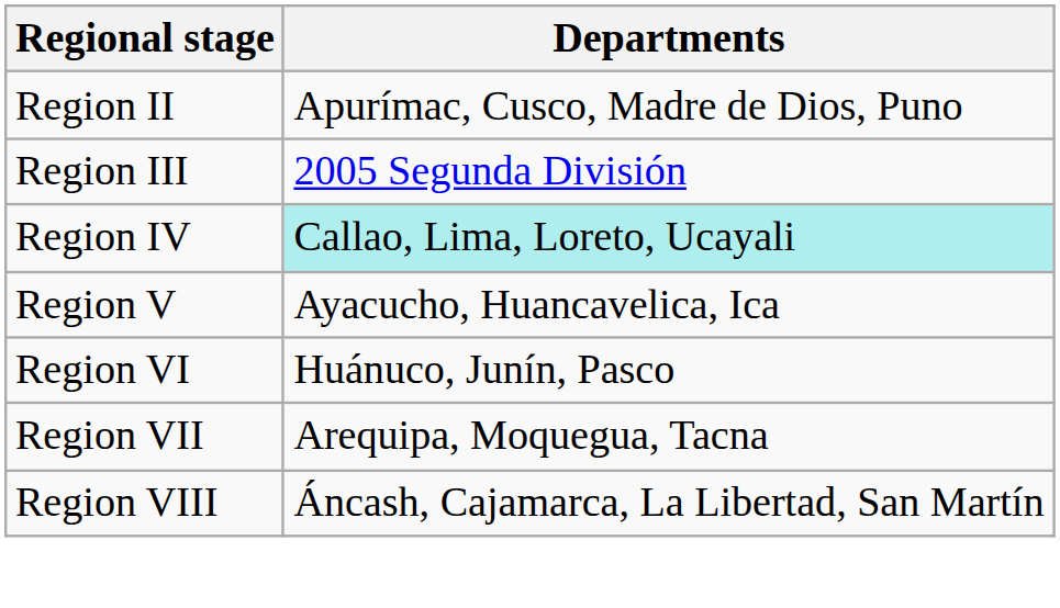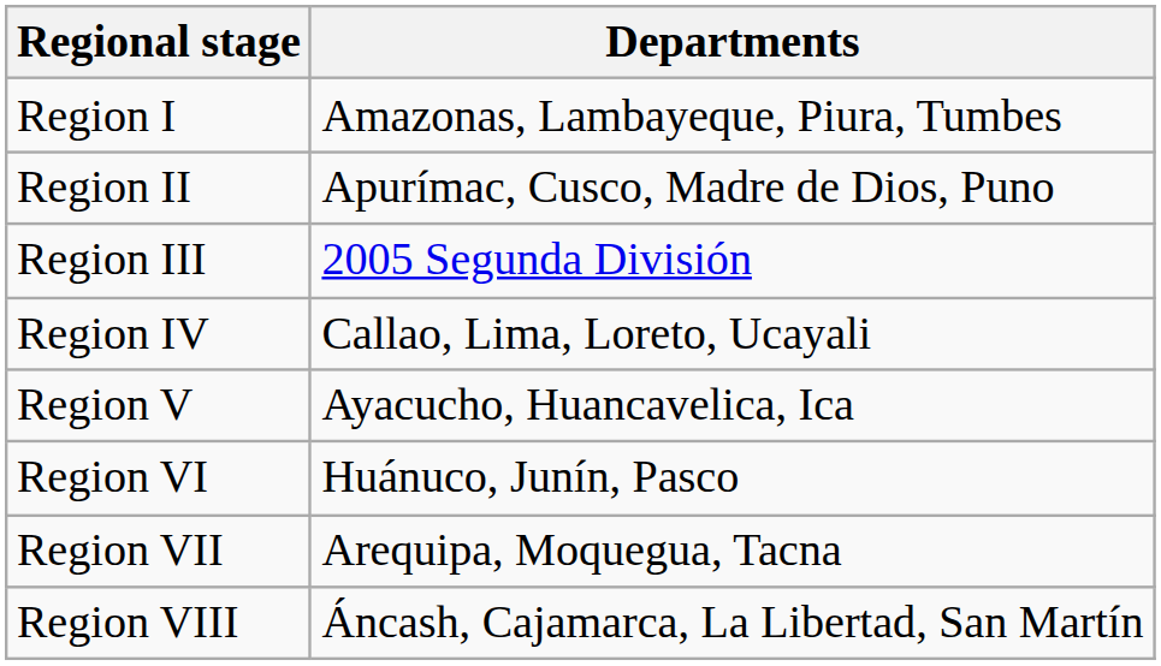+ row: Region I | Amazonas, Lambayeque, Piura, Tumbes
Region IV | Departments: paleturquoise background -> no background
